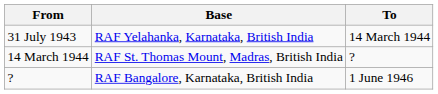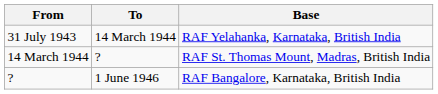columns swapped: To <-> Base
